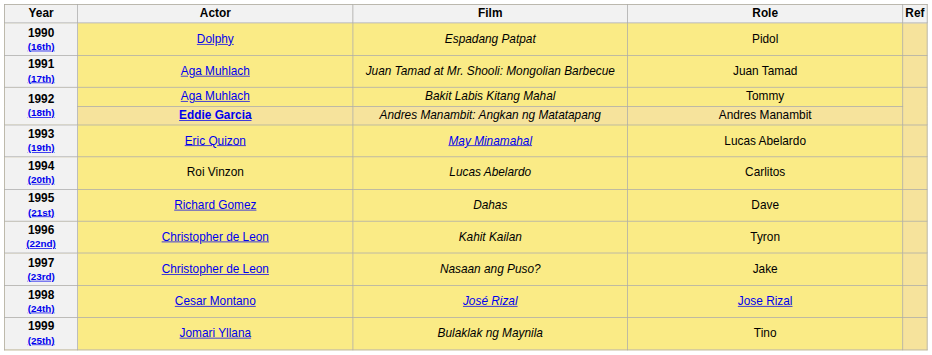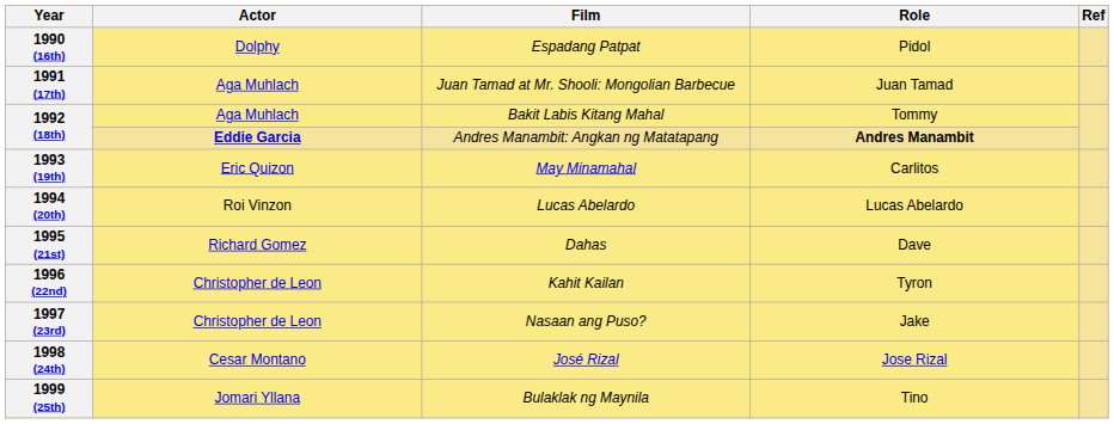1992 (18th) / Andres Manambit: Angkan ng Matatapang | Role: normal -> bold
1993 (19th) | Role: Lucas Abelardo -> Carlitos
1994 (20th) | Role: Carlitos -> Lucas Abelardo
